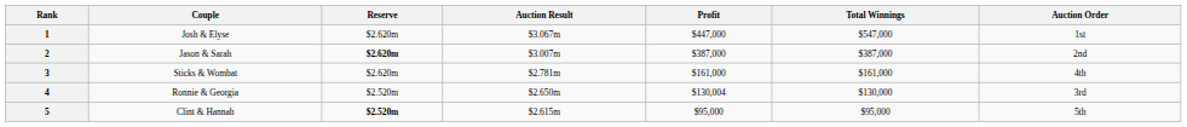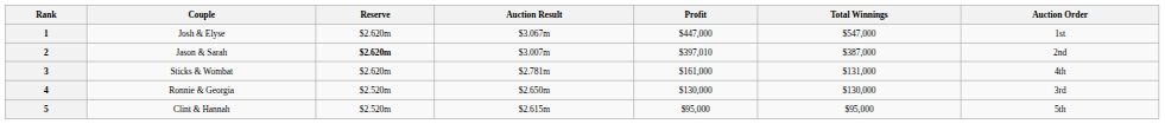2 | Profit: $387,000 -> $397,010
3 | Total Winnings: $161,000 -> $131,000
4 | Profit: $130,004 -> $130,000
5 | Reserve: bold -> normal
